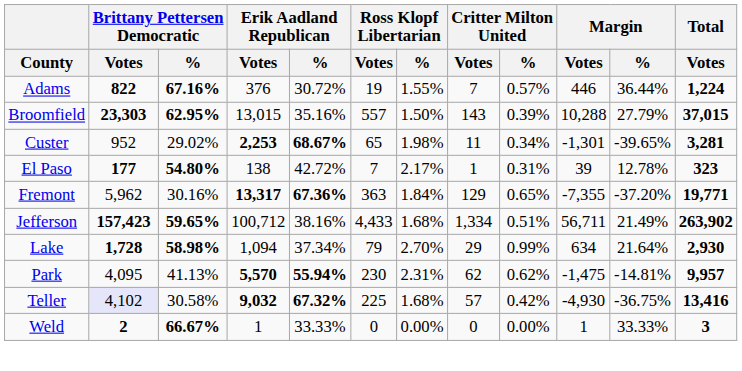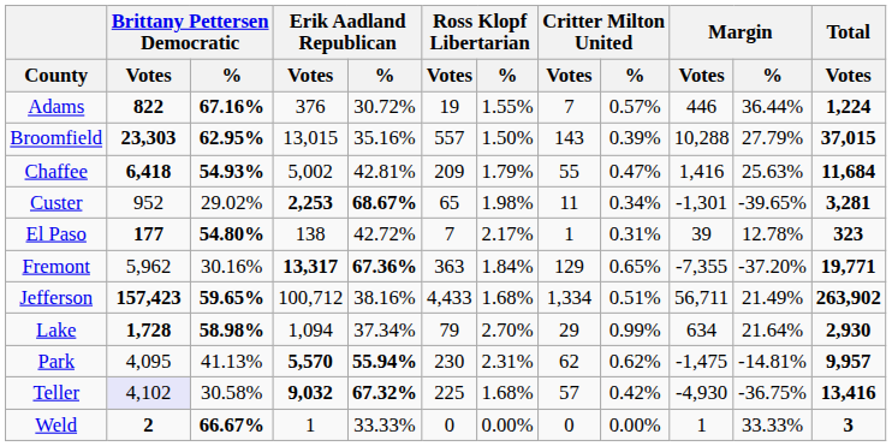+ row: Chaffee | 6,418 | 54.93% | 5,002 | 42.81% | 209 | 1.79% | 55 | 0.47% | 1,416 | 25.63% | 11,684
